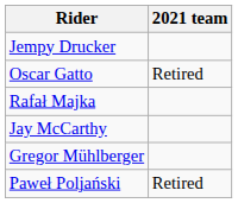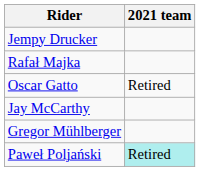rows swapped: Oscar Gatto <-> Rafał Majka
Paweł Poljański | 2021 team: no background -> paleturquoise background
